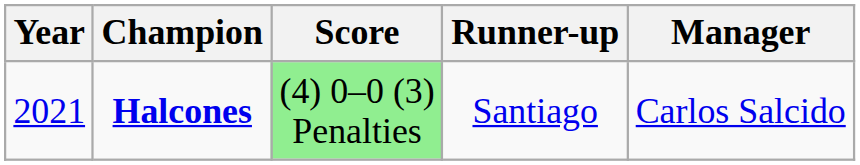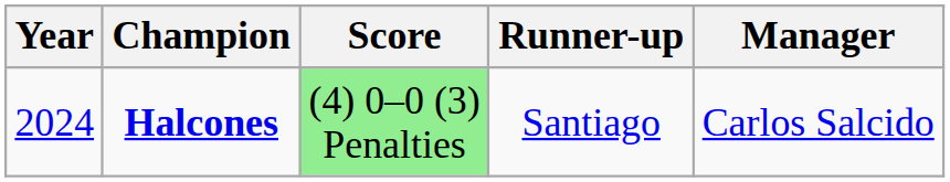Halcones | Year: 2021 -> 2024
